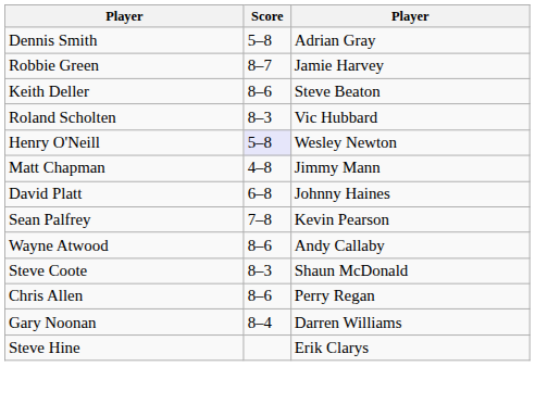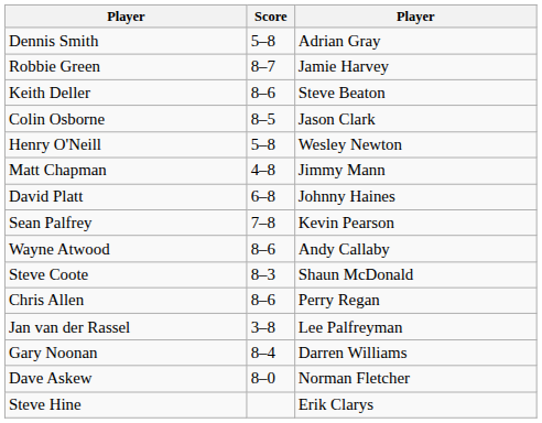- row: Roland Scholten | 8–3 | Vic Hubbard
+ row: Colin Osborne | 8–5 | Jason Clark
Henry O'Neill | Score: lavender background -> no background
+ row: Jan van der Rassel | 3–8 | Lee Palfreyman
+ row: Dave Askew | 8–0 | Norman Fletcher
